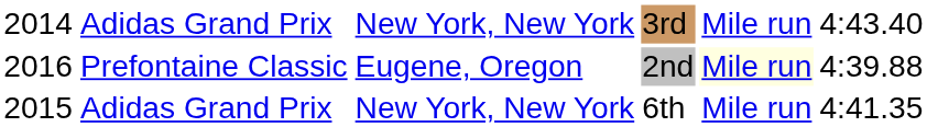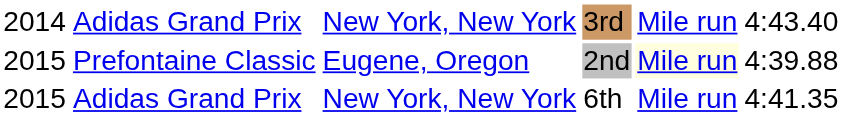Prefontaine Classic | column 1: 2016 -> 2015
